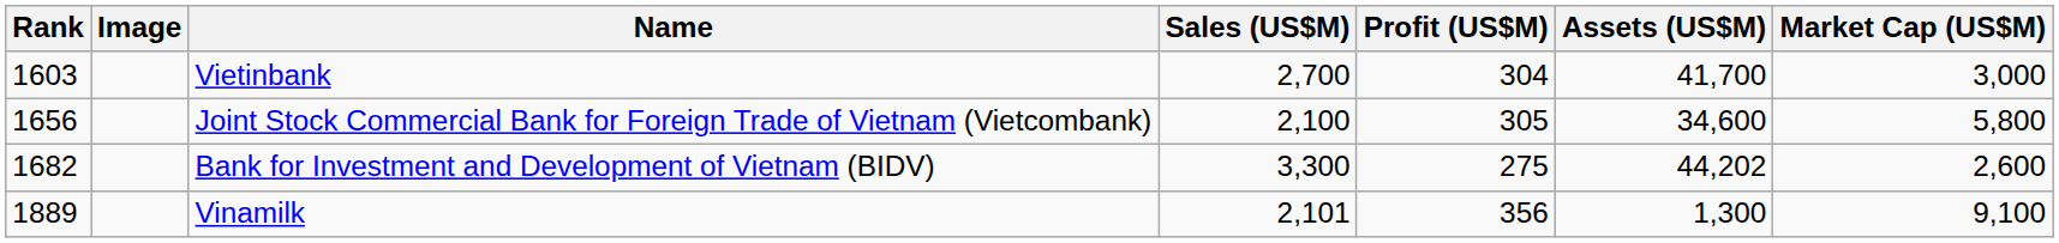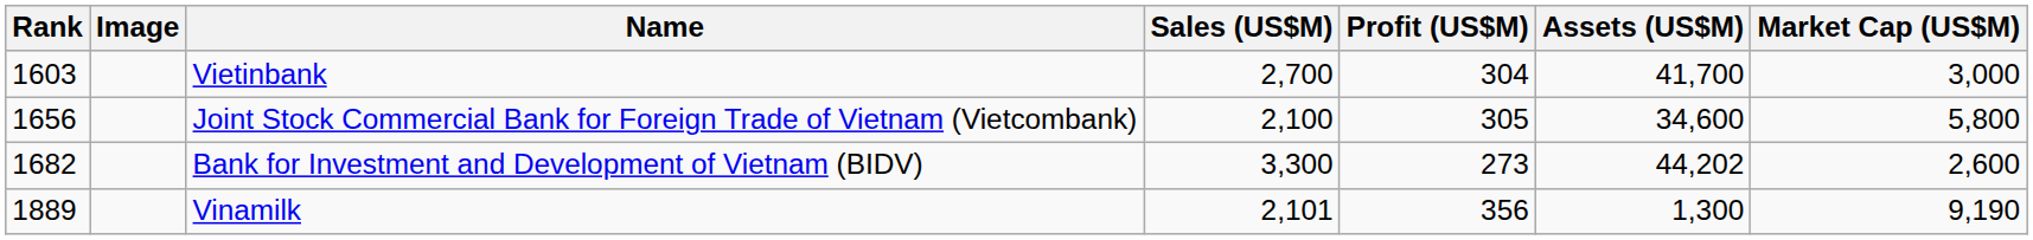Bank for Investment and Development of Vietnam (BIDV) | Profit (US$M): 275 -> 273
Vinamilk | Market Cap (US$M): 9,100 -> 9,190
